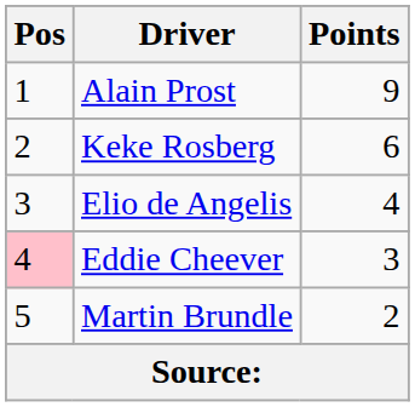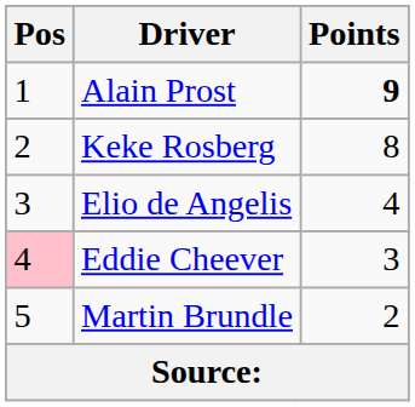Alain Prost | Points: normal -> bold
Keke Rosberg | Points: 6 -> 8
